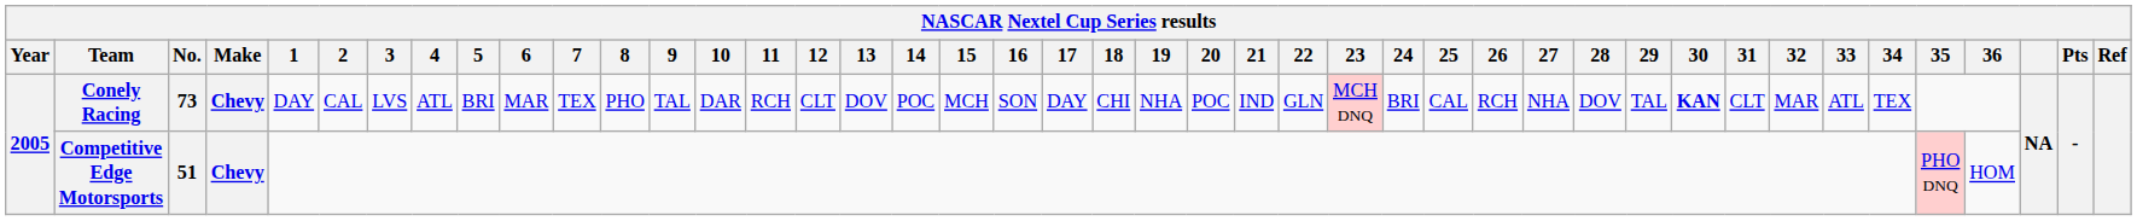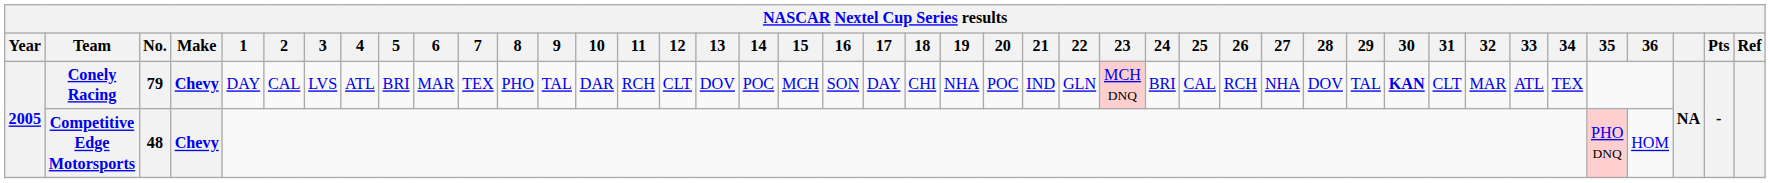Conely Racing | No.: 73 -> 79
Competitive Edge Motorsports | No.: 51 -> 48
